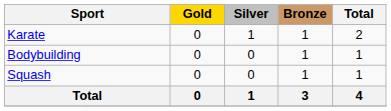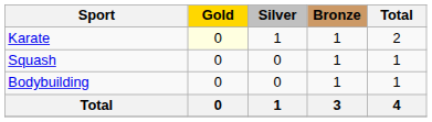Karate | Gold: no background -> lightyellow background
rows swapped: Bodybuilding <-> Squash
